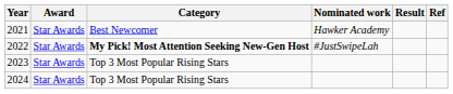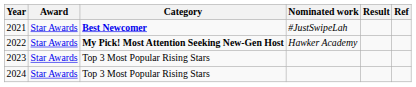2021 | Category: normal -> bold
2021 | Nominated work: Hawker Academy -> #JustSwipeLah
2022 | Nominated work: #JustSwipeLah -> Hawker Academy
